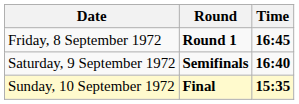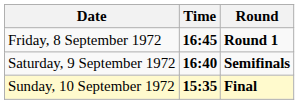columns swapped: Time <-> Round
